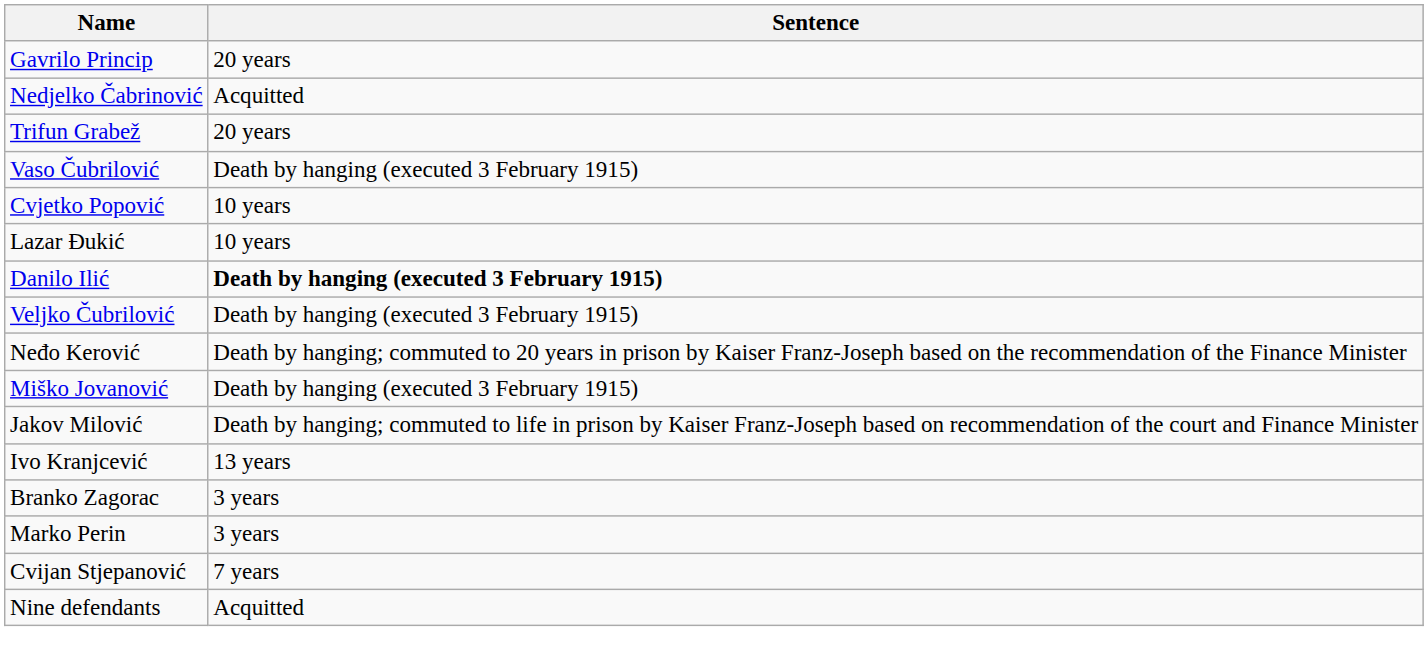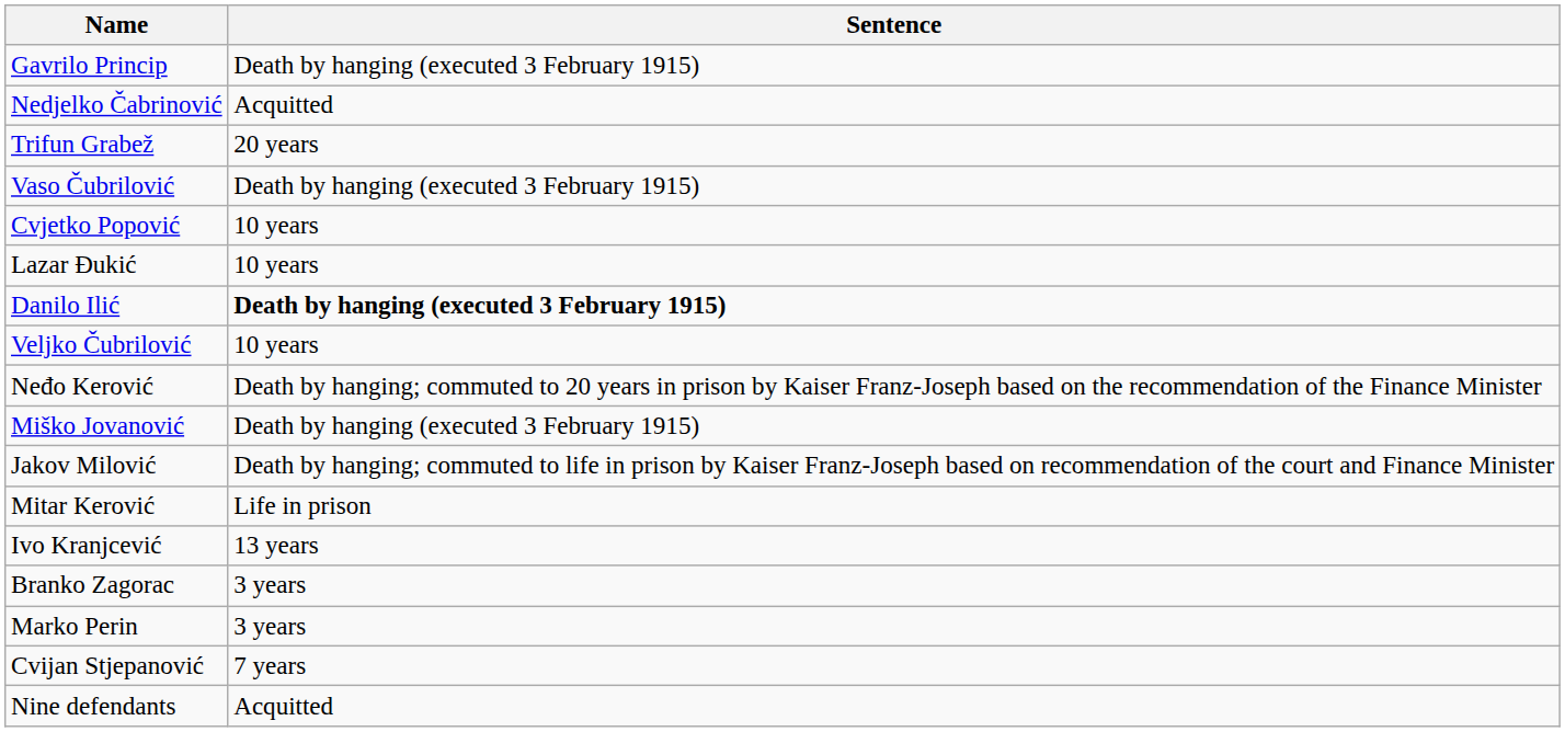Gavrilo Princip | Sentence: 20 years -> Death by hanging (executed 3 February 1915)
Veljko Čubrilović | Sentence: Death by hanging (executed 3 February 1915) -> 10 years
+ row: Mitar Kerović | Life in prison
